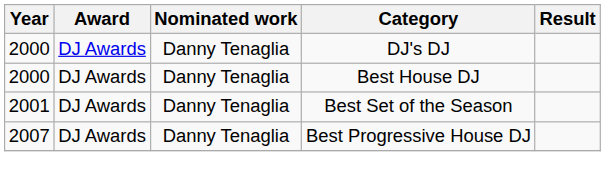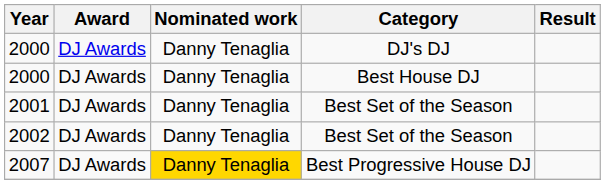+ row: 2002 | DJ Awards | Danny Tenaglia | Best Set of the Season
2007 | Nominated work: no background -> gold background
